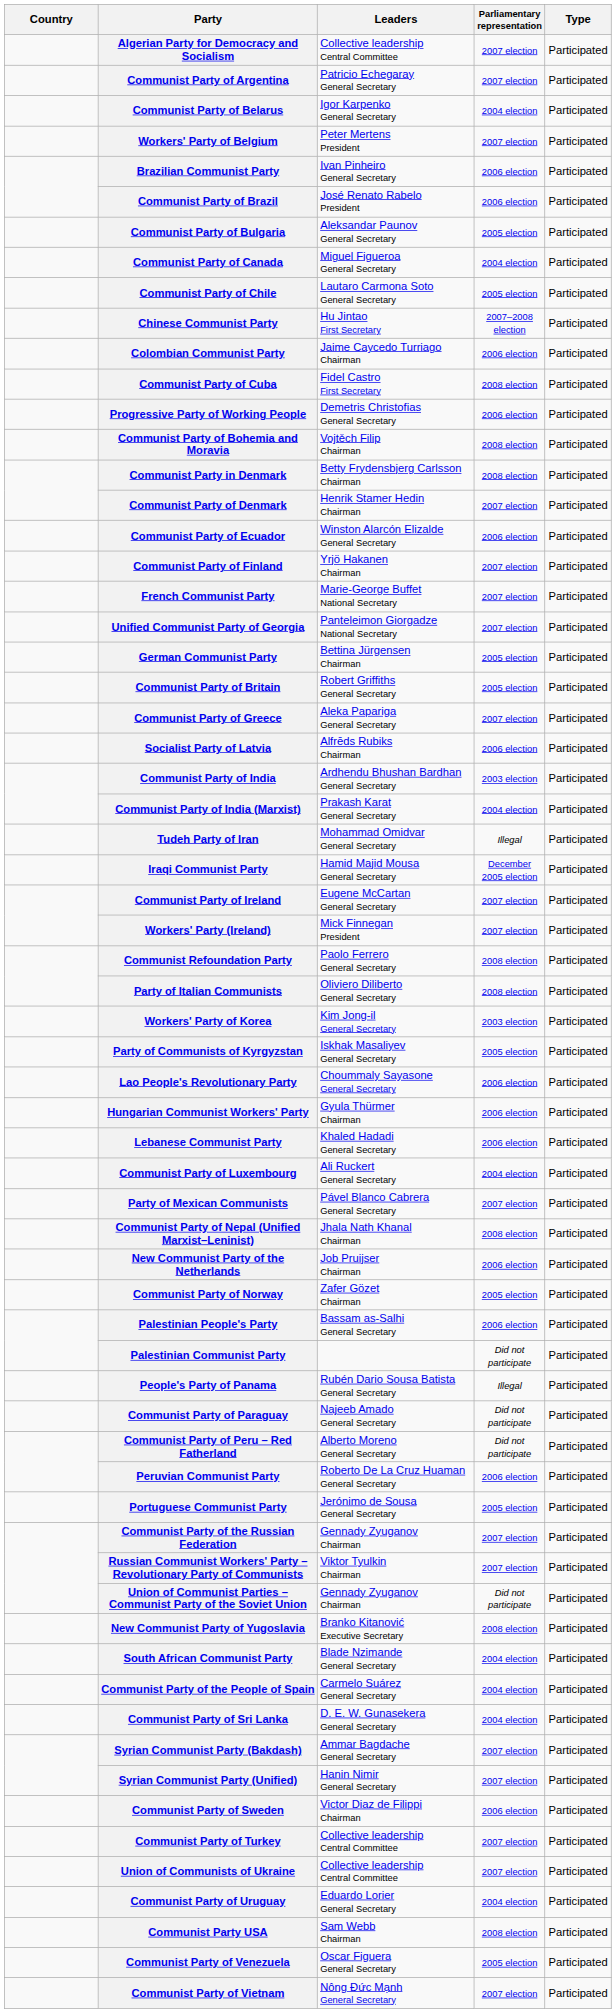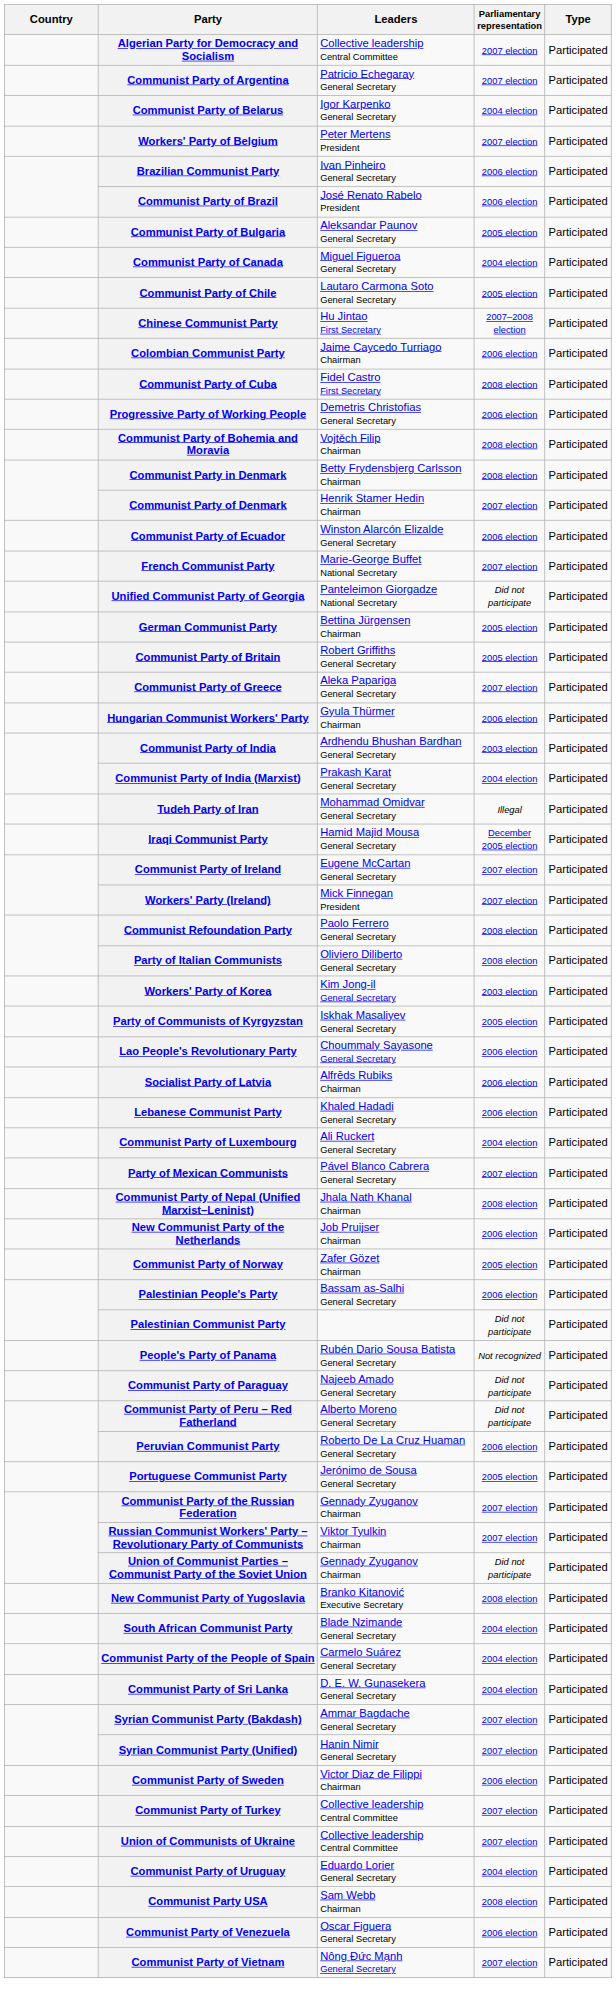- row: Communist Party of Finland | Yrjö Hakanen Chairman | 2007 election | Participated
Unified Communist Party of Georgia | Parliamentary representation: 2007 election -> Did not participate
rows swapped: Hungarian Communist Workers' Party <-> Socialist Party of Latvia
People's Party of Panama | Parliamentary representation: Illegal -> Not recognized
Communist Party of Venezuela | Parliamentary representation: 2005 election -> 2006 election
